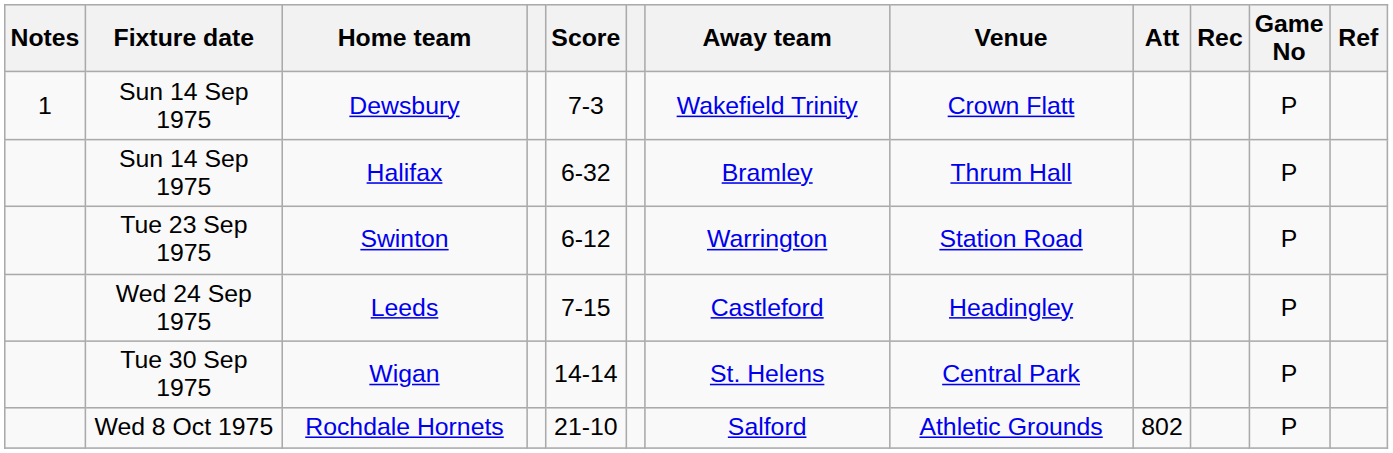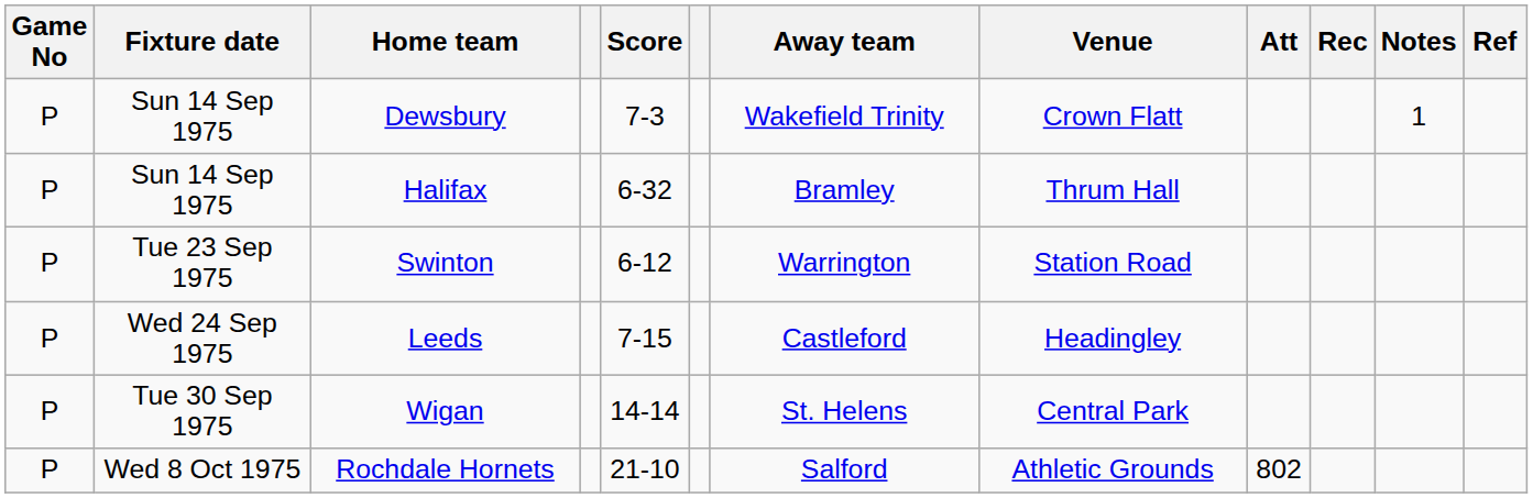columns swapped: Game No <-> Notes
